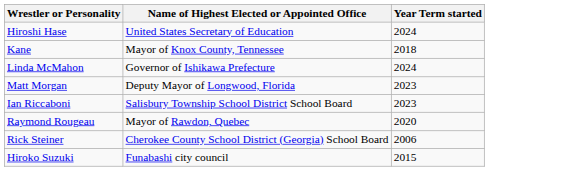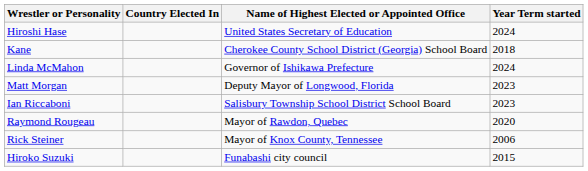+ column: Country Elected In
Kane | Name of Highest Elected or Appointed Office: Mayor of Knox County, Tennessee -> Cherokee County School District (Georgia) School Board
Rick Steiner | Name of Highest Elected or Appointed Office: Cherokee County School District (Georgia) School Board -> Mayor of Knox County, Tennessee
